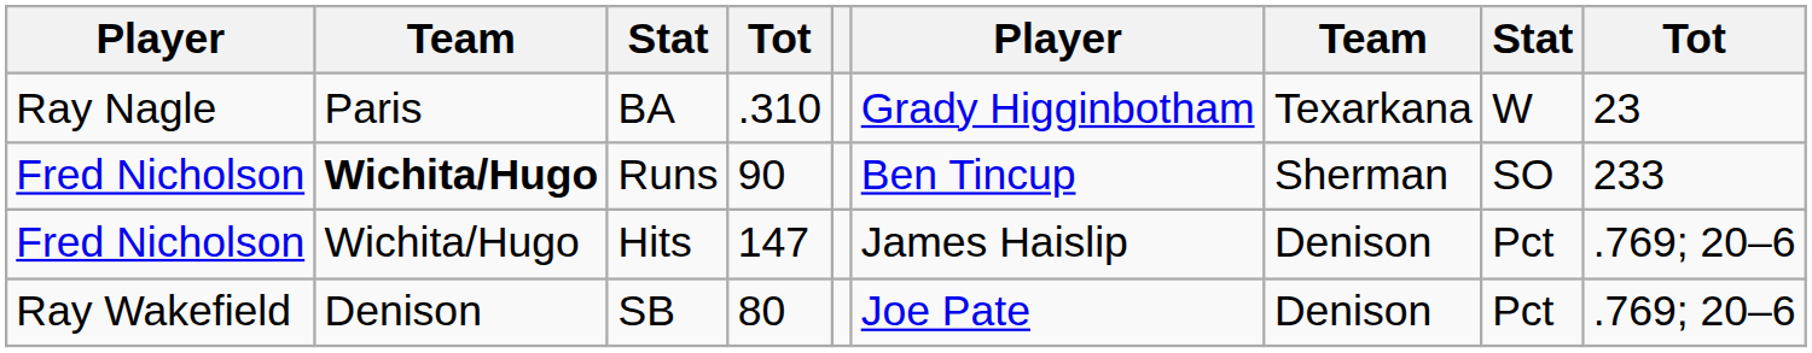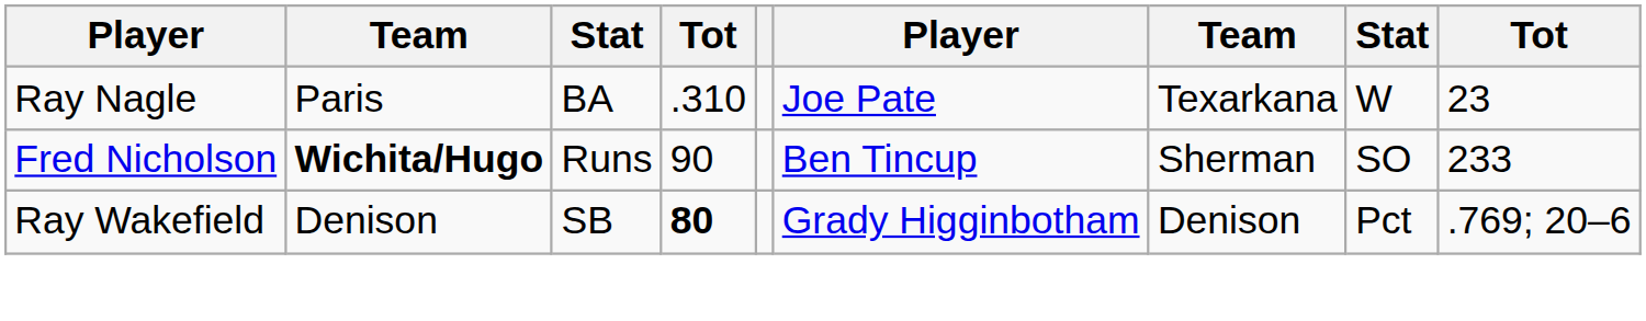BA | column 6: Grady Higginbotham -> Joe Pate
- row: Fred Nicholson | Wichita/Hugo | Hits | 147 | James Haislip | Denison | Pct | .769; 20–6
SB | column 4: normal -> bold
SB | column 6: Joe Pate -> Grady Higginbotham
